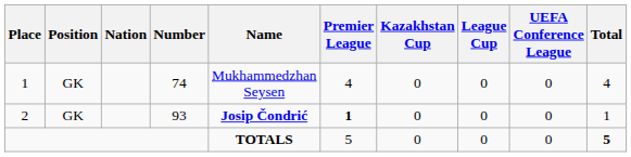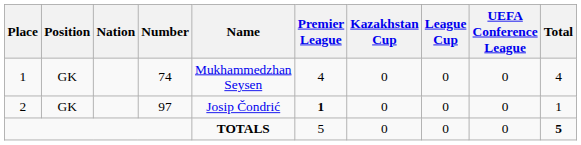2 | Number: 93 -> 97
2 | Name: bold -> normal
